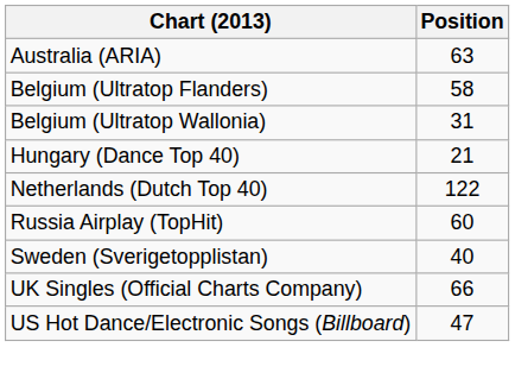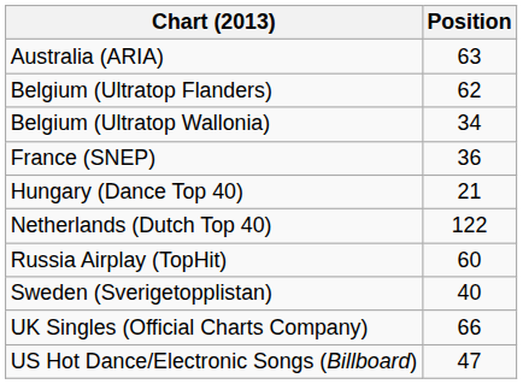Belgium (Ultratop Flanders) | Position: 58 -> 62
Belgium (Ultratop Wallonia) | Position: 31 -> 34
+ row: France (SNEP) | 36
